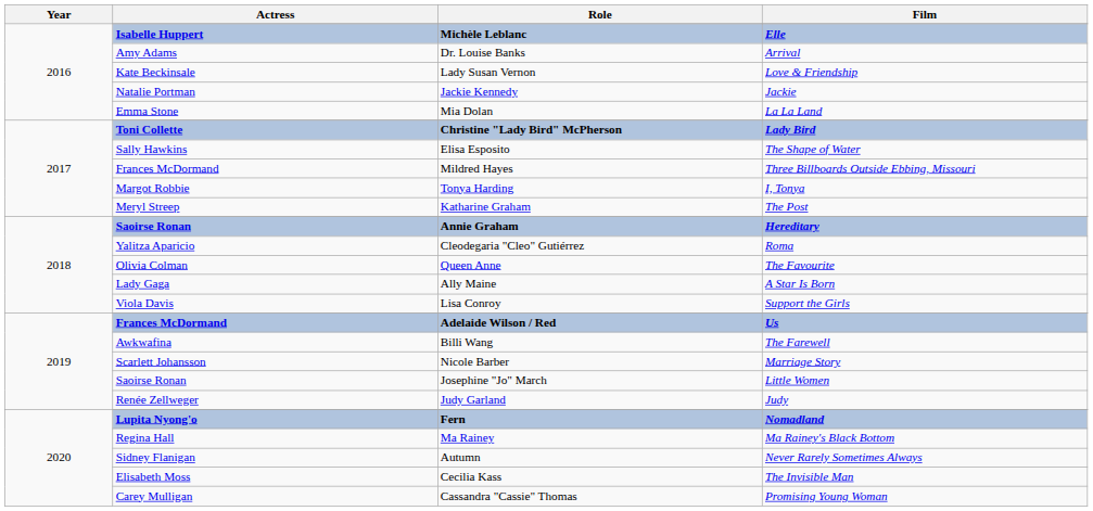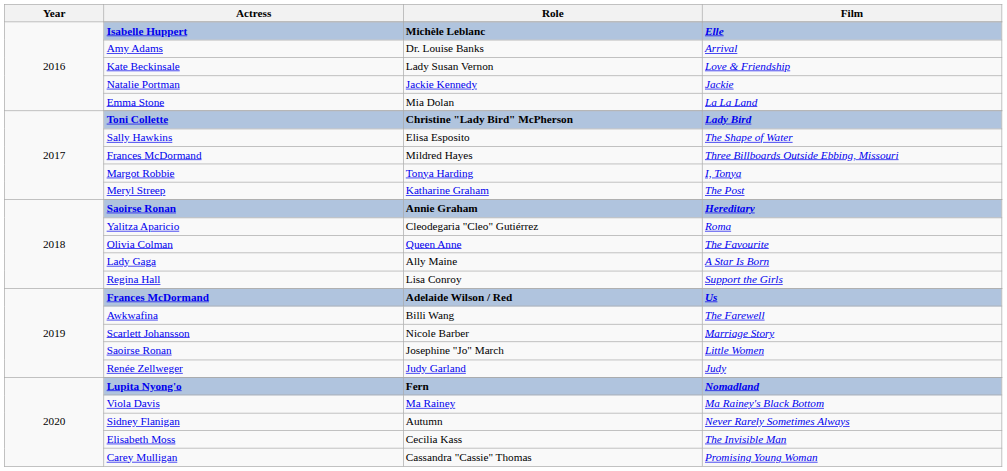Lisa Conroy | Actress: Viola Davis -> Regina Hall
Ma Rainey | Actress: Regina Hall -> Viola Davis
